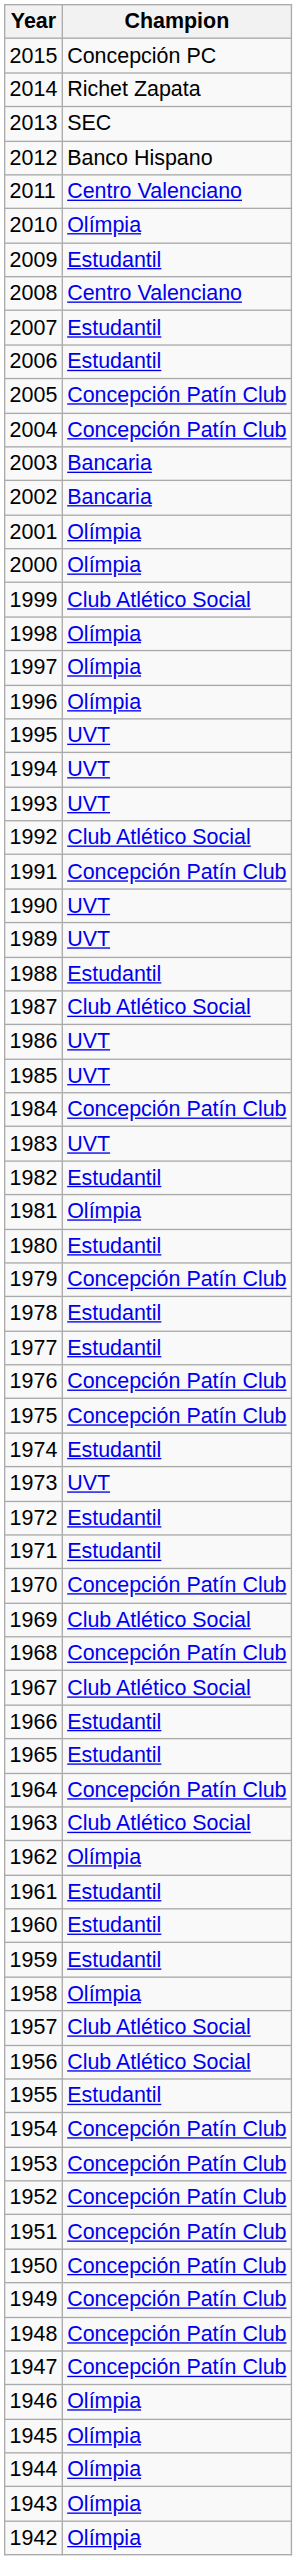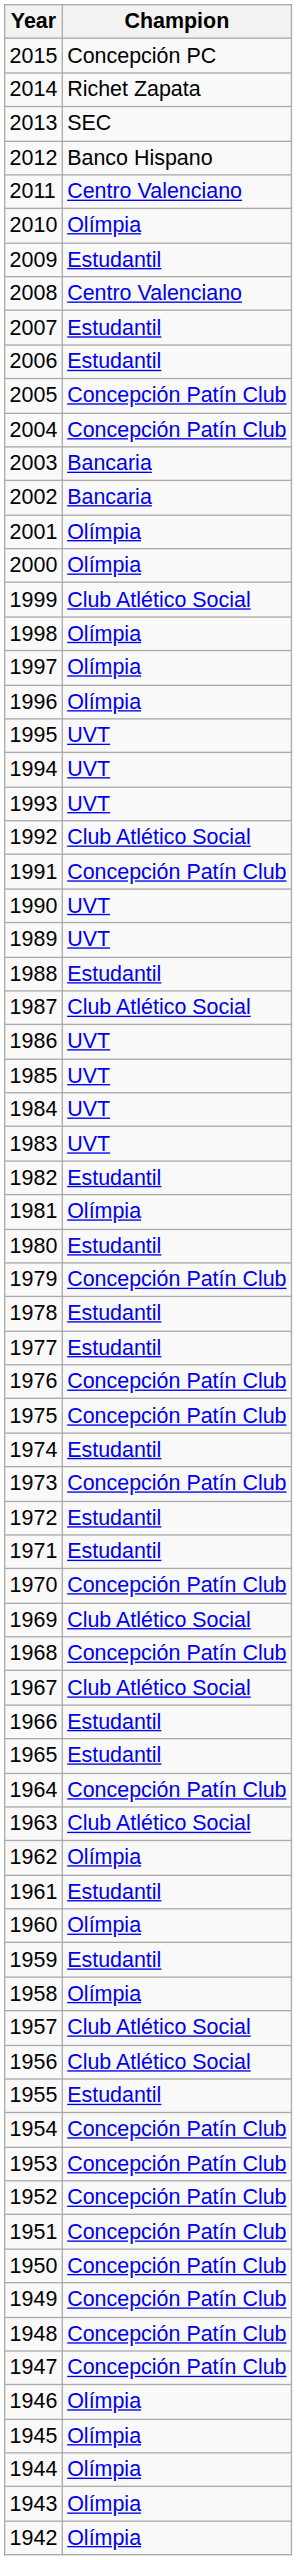1984 | Champion: Concepción Patín Club -> UVT
1973 | Champion: UVT -> Concepción Patín Club
1960 | Champion: Estudantil -> Olímpia
